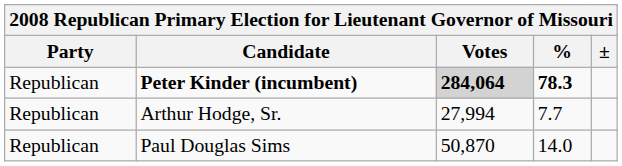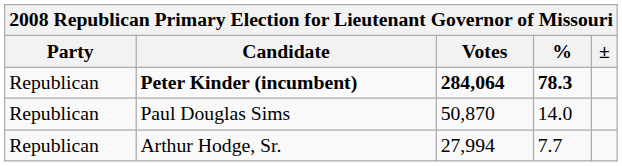Peter Kinder (incumbent) | Votes: lightgrey background -> no background
rows swapped: Paul Douglas Sims <-> Arthur Hodge, Sr.
